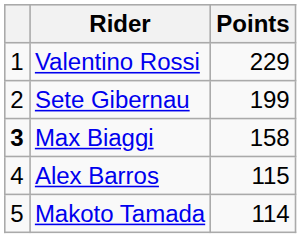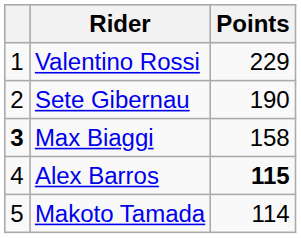Sete Gibernau | Points: 199 -> 190
Alex Barros | Points: normal -> bold
